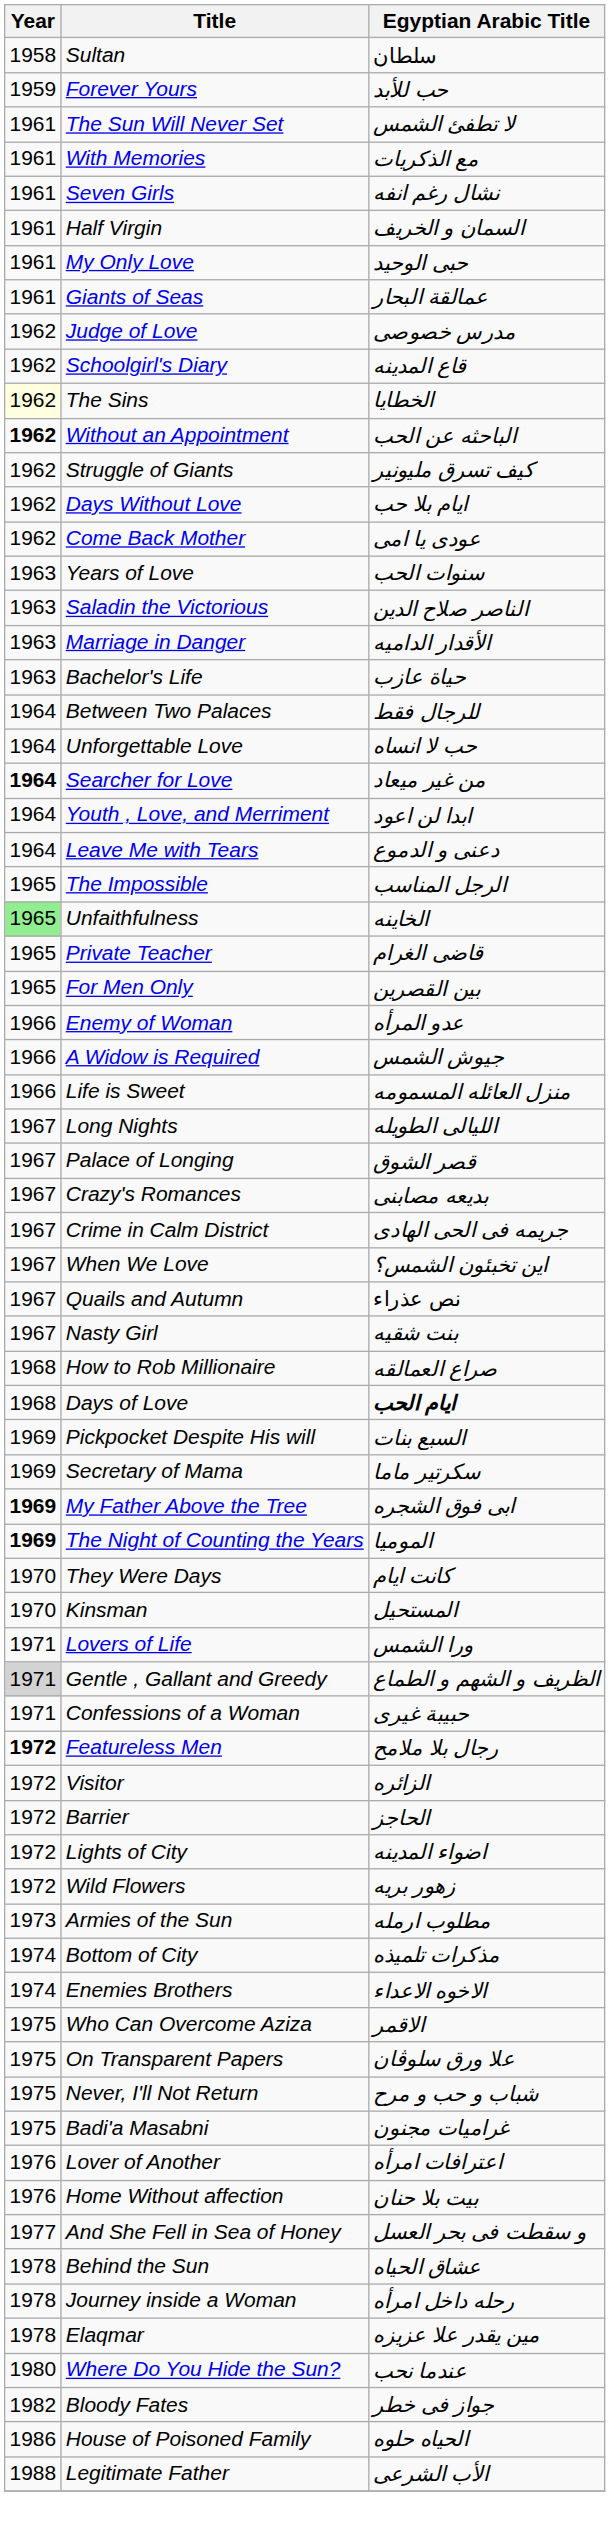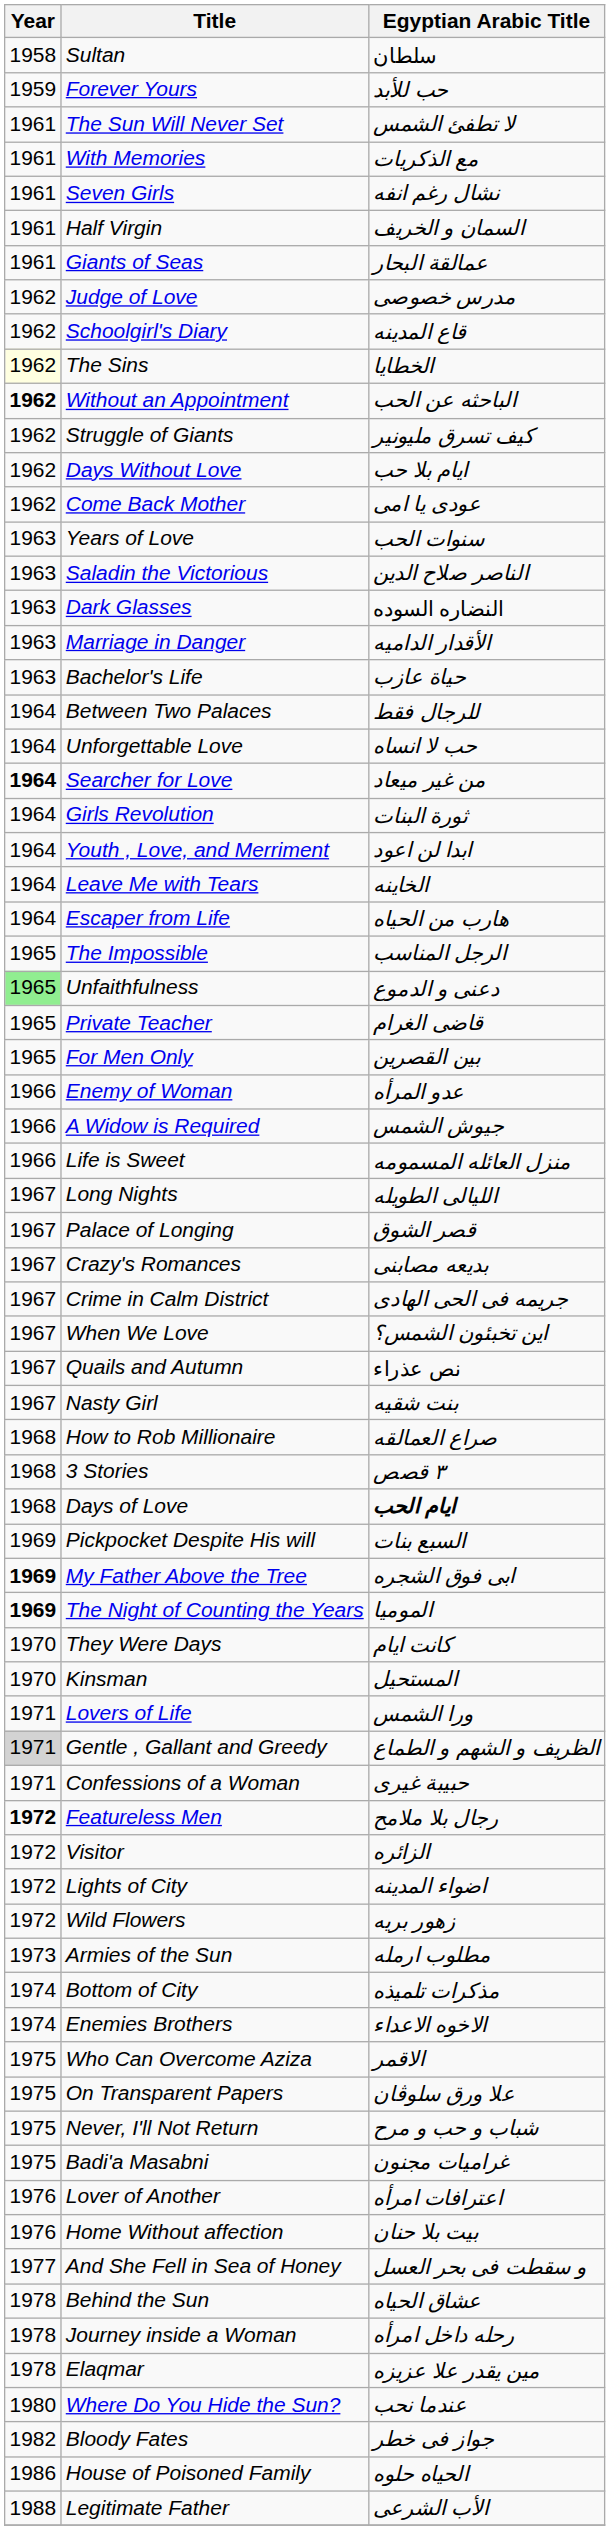- row: 1961 | My Only Love | حبى الوحيد
+ row: 1963 | Dark Glasses | النضاره السوده
+ row: 1964 | Girls Revolution | ثورة البنات
Leave Me with Tears | Egyptian Arabic Title: دعنى و الدموع -> الخاينه
+ row: 1964 | Escaper from Life | هارب من الحياه
Unfaithfulness | Egyptian Arabic Title: الخاينه -> دعنى و الدموع
+ row: 1968 | 3 Stories | ٣ قصص
- row: 1969 | Secretary of Mama | سكرتير ماما
- row: 1972 | Barrier | الحاجز
